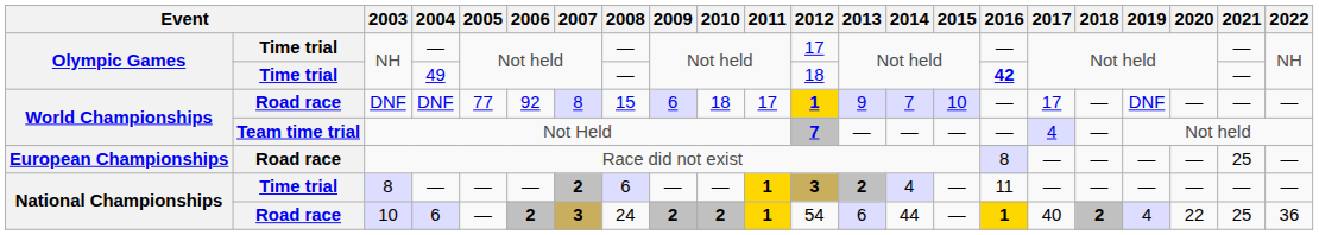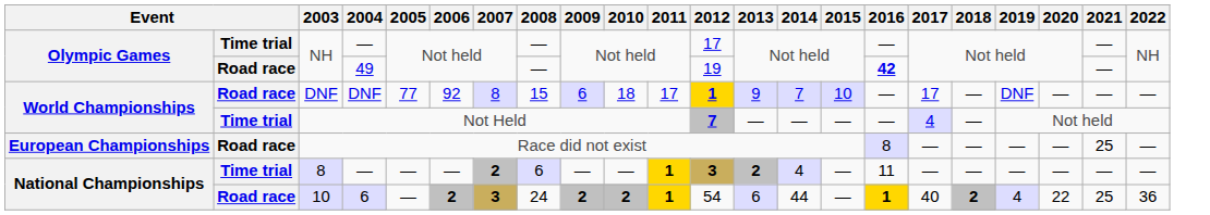NH / 49 | column 2: Time trial -> Road race
NH / 49 | 2012: 18 -> 19
Not Held | column 2: Team time trial -> Time trial
